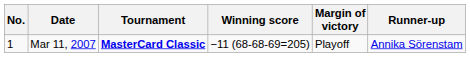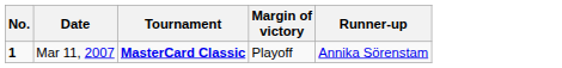- column: Winning score | −11 (68-68-69=205)
Mar 11, 2007 | No.: normal -> bold
